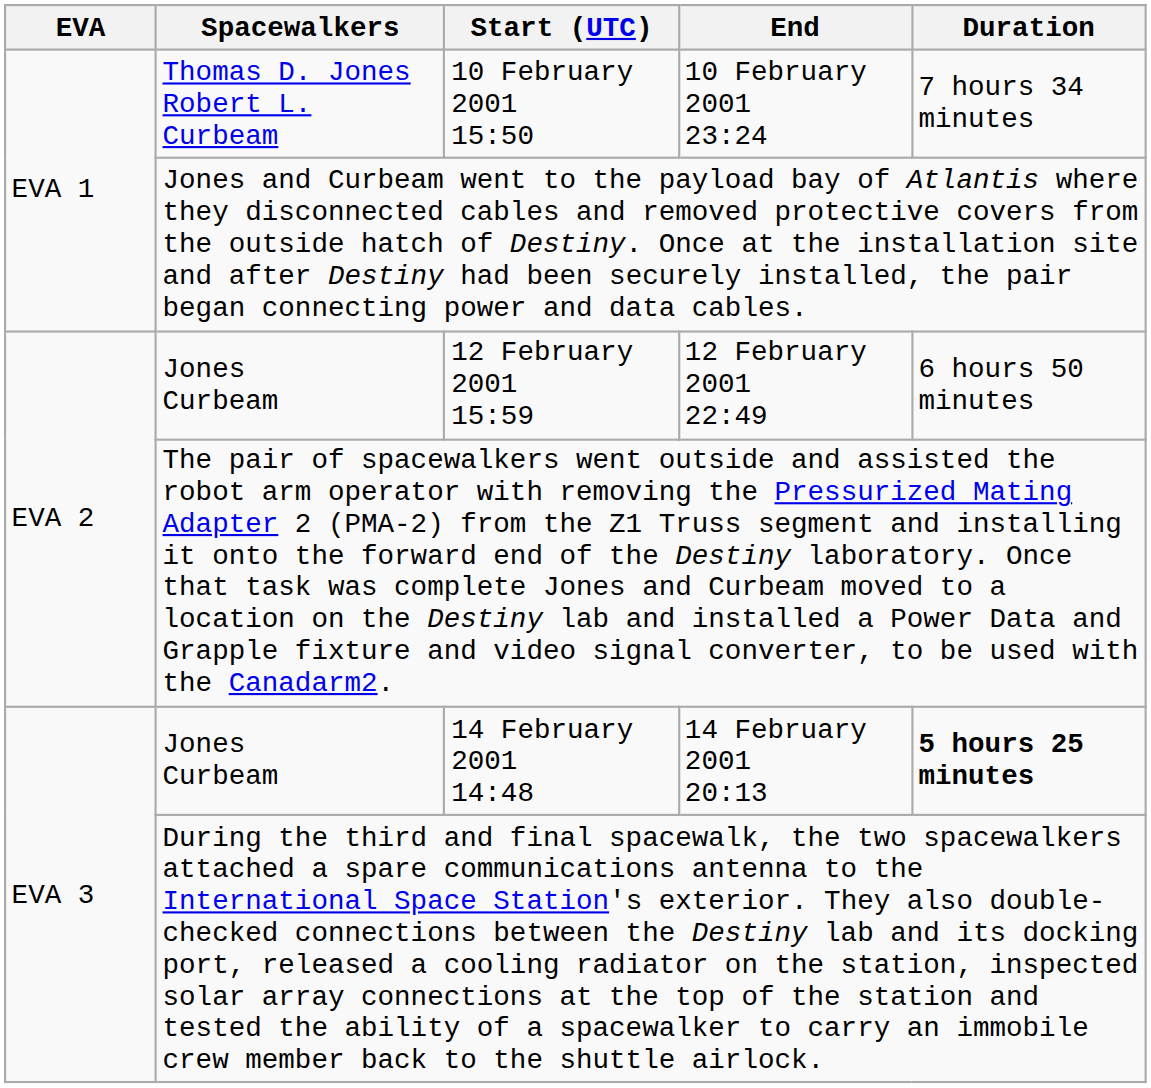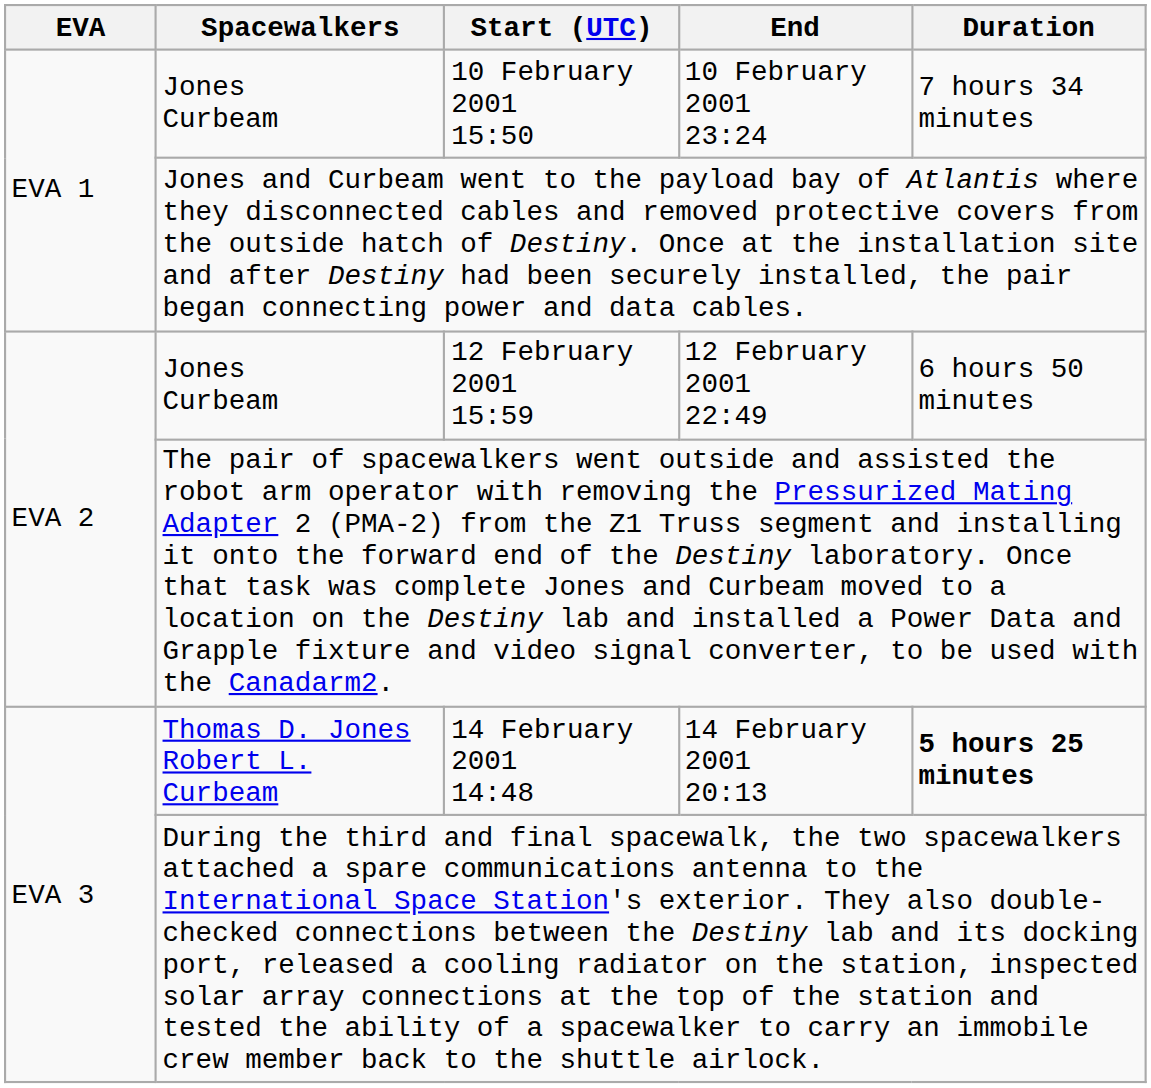10 February 2001 15:50 | Spacewalkers: Thomas D. Jones Robert L. Curbeam -> Jones Curbeam
14 February 2001 14:48 | Spacewalkers: Jones Curbeam -> Thomas D. Jones Robert L. Curbeam
